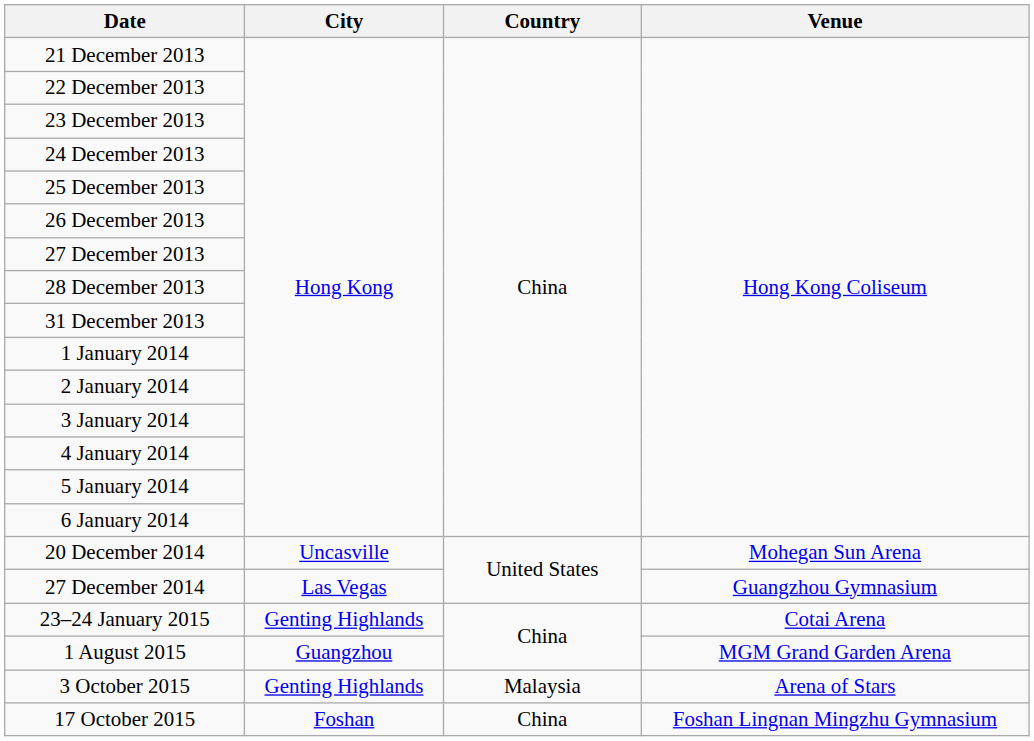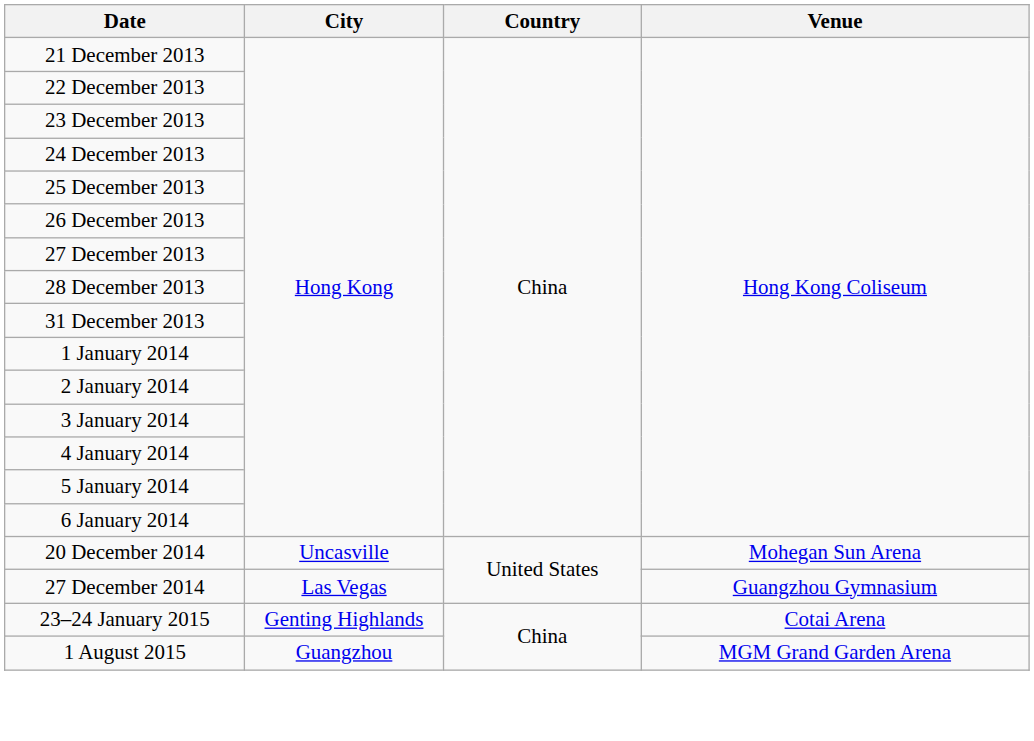- row: 3 October 2015 | Genting Highlands | Malaysia | Arena of Stars
- row: 17 October 2015 | Foshan | China | Foshan Lingnan Mingzhu Gymnasium
